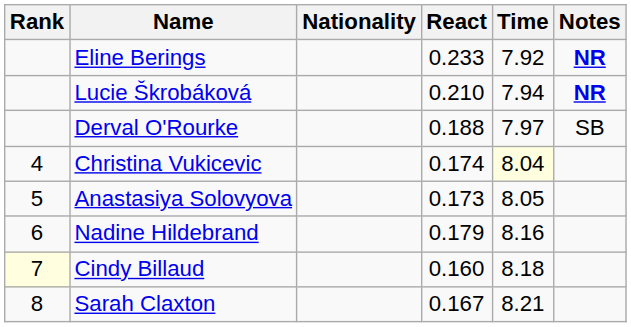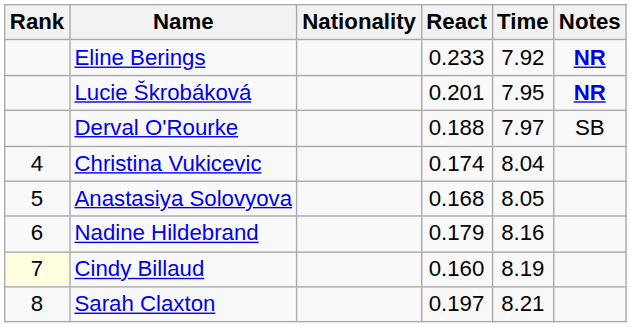Lucie Škrobáková | React: 0.210 -> 0.201
Lucie Škrobáková | Time: 7.94 -> 7.95
Christina Vukicevic | Time: lightyellow background -> no background
Anastasiya Solovyova | React: 0.173 -> 0.168
Cindy Billaud | Time: 8.18 -> 8.19
Sarah Claxton | React: 0.167 -> 0.197
